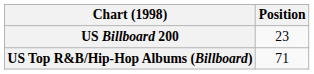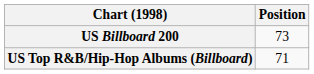US Billboard 200 | Position: 23 -> 73
